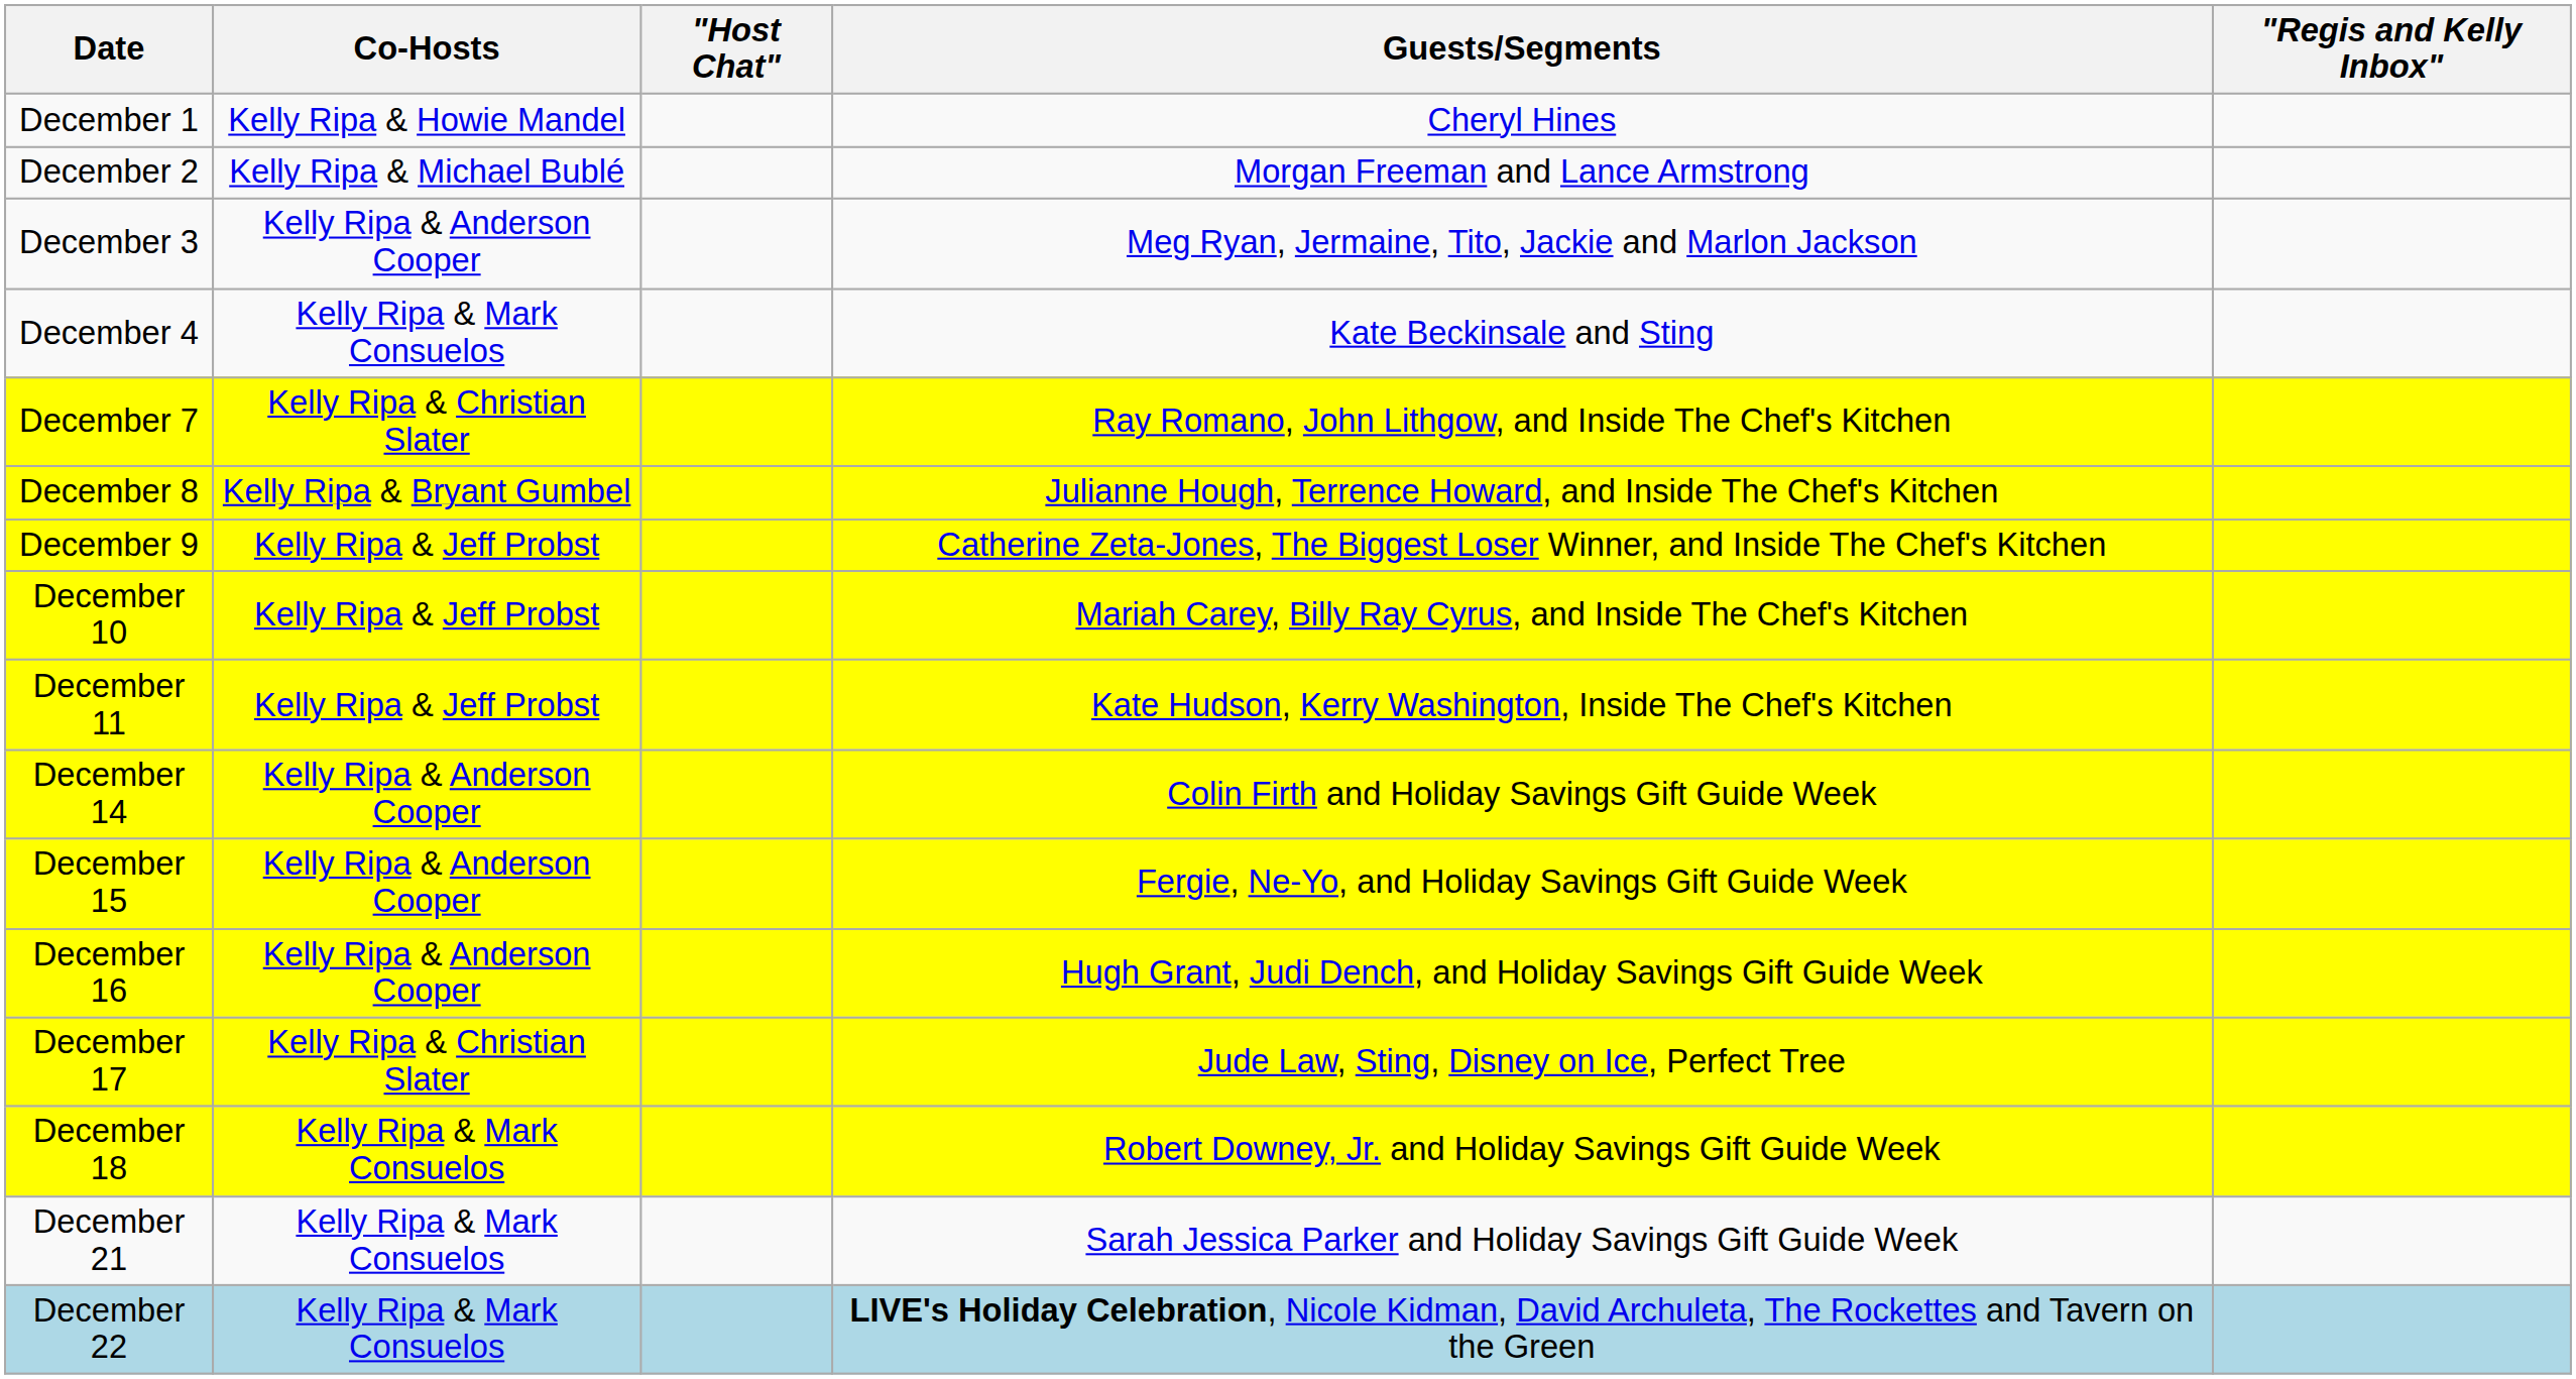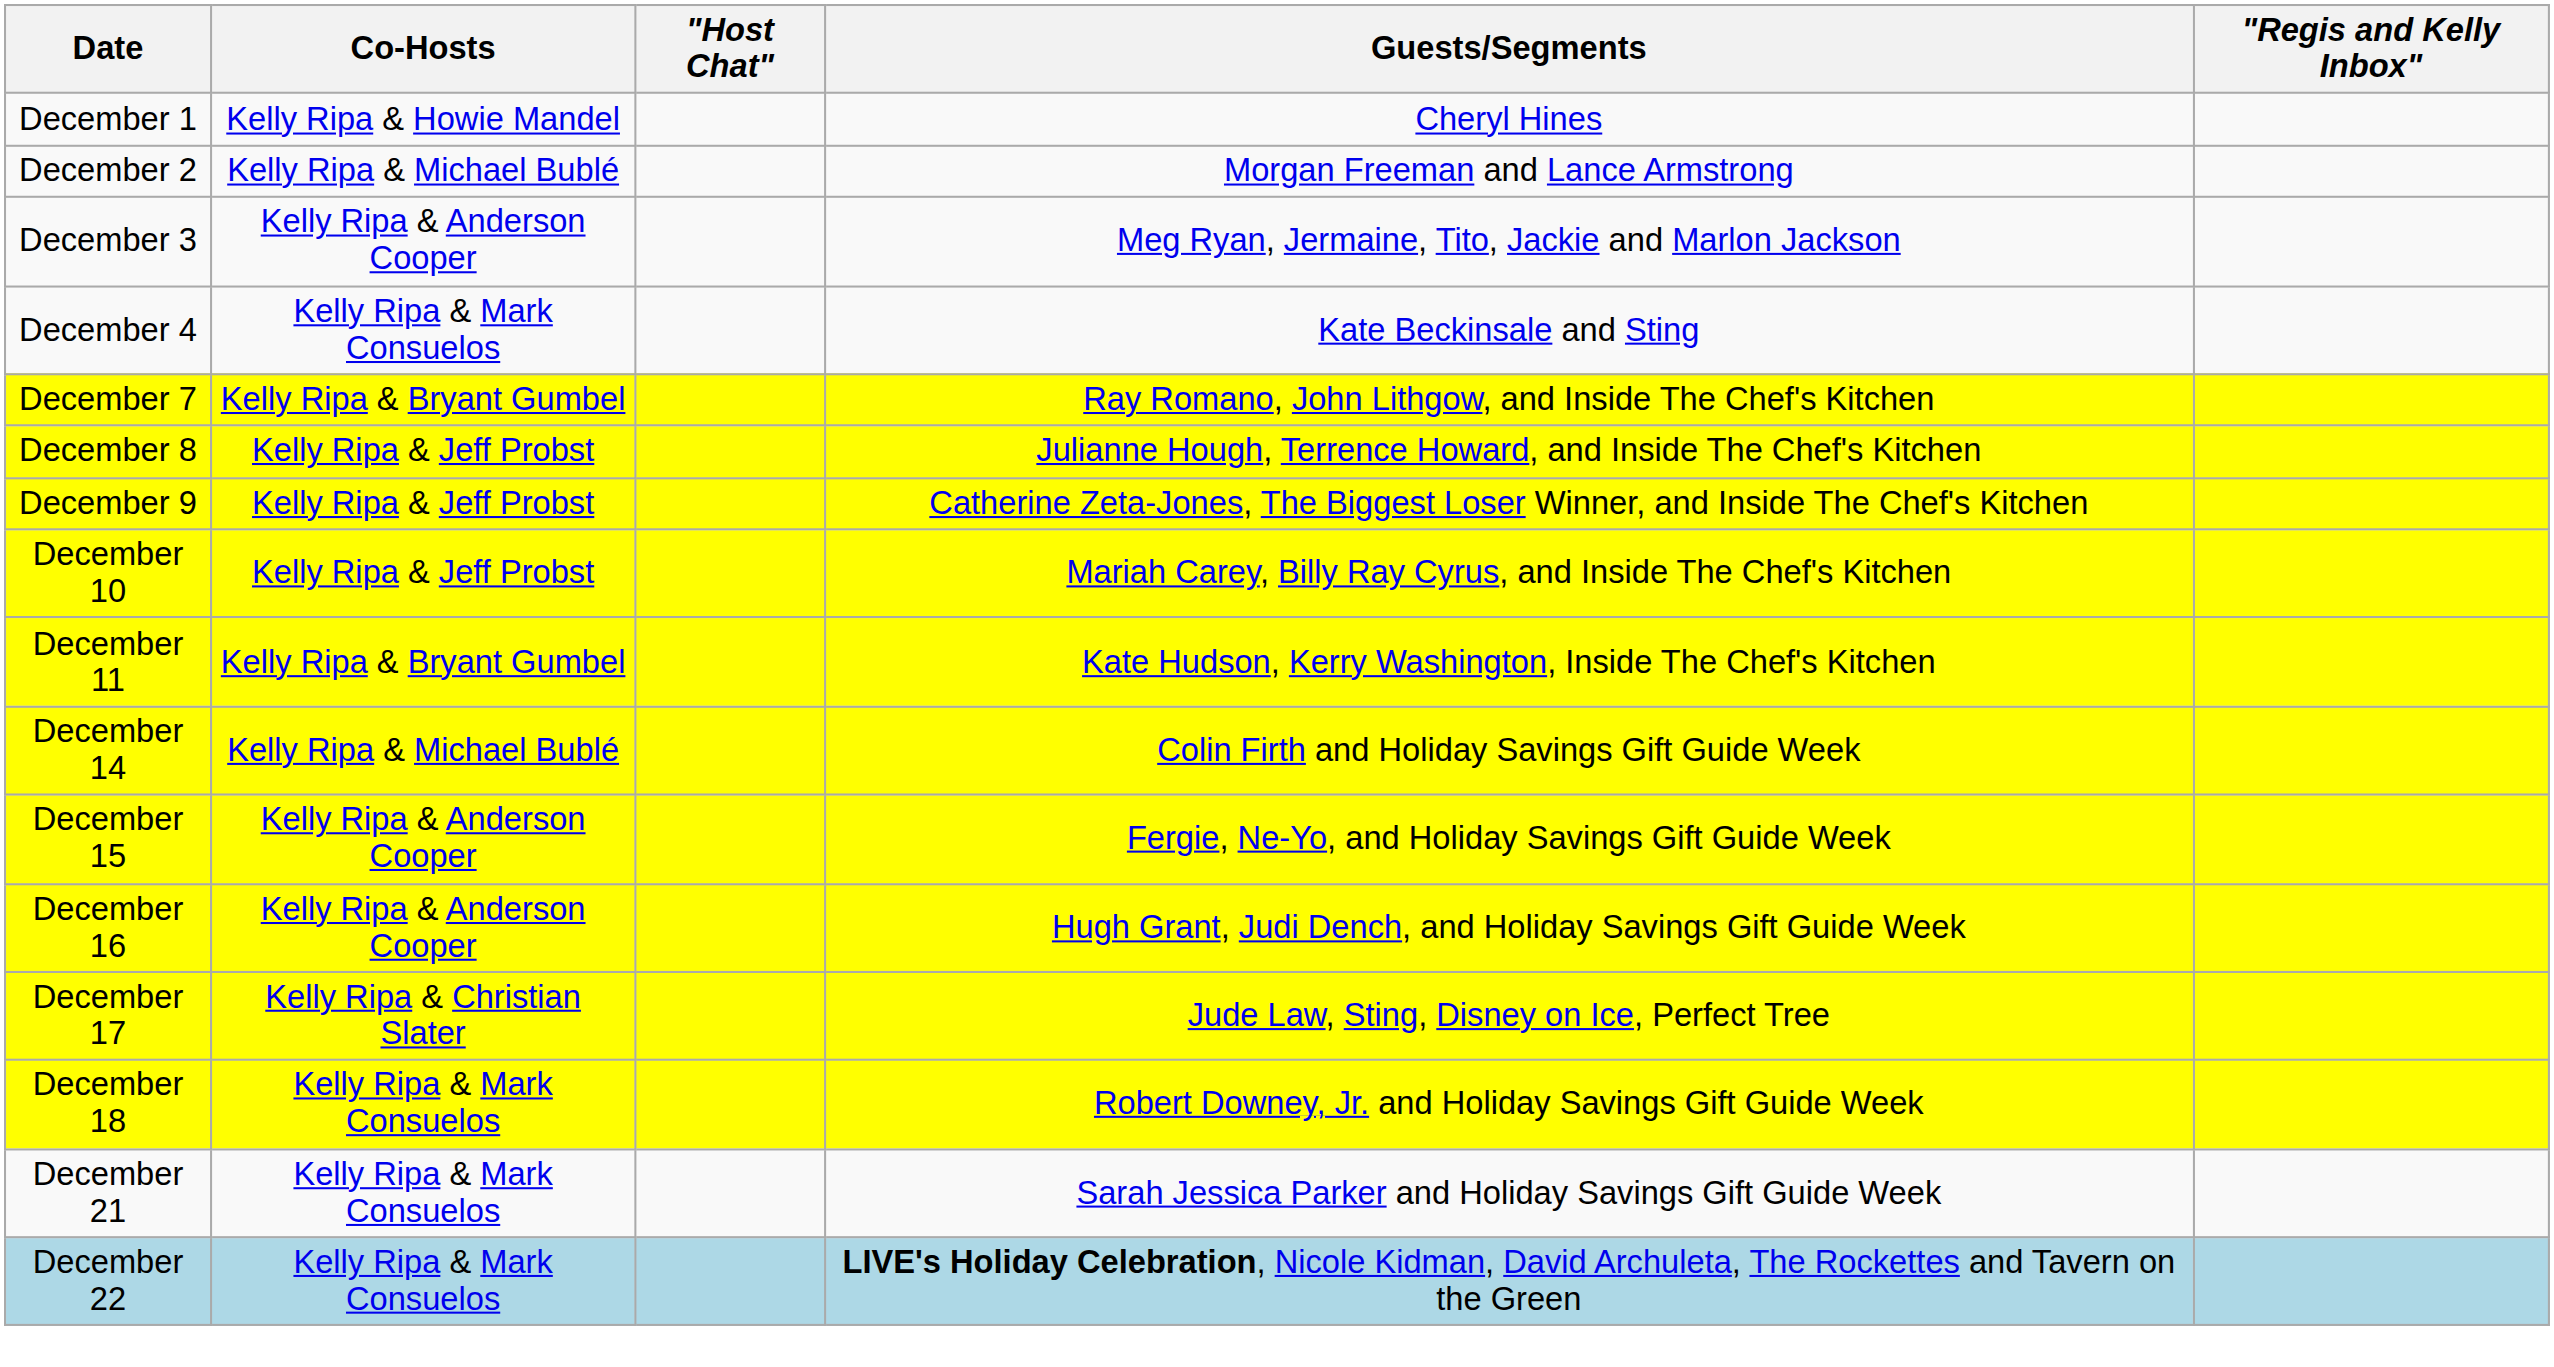December 7 | Co-Hosts: Kelly Ripa & Christian Slater -> Kelly Ripa & Bryant Gumbel
December 8 | Co-Hosts: Kelly Ripa & Bryant Gumbel -> Kelly Ripa & Jeff Probst
December 11 | Co-Hosts: Kelly Ripa & Jeff Probst -> Kelly Ripa & Bryant Gumbel
December 14 | Co-Hosts: Kelly Ripa & Anderson Cooper -> Kelly Ripa & Michael Bublé
